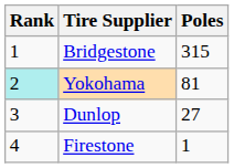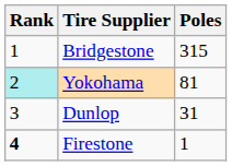Dunlop | Poles: 27 -> 31
Firestone | Rank: normal -> bold
